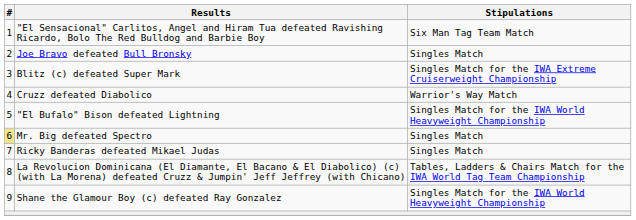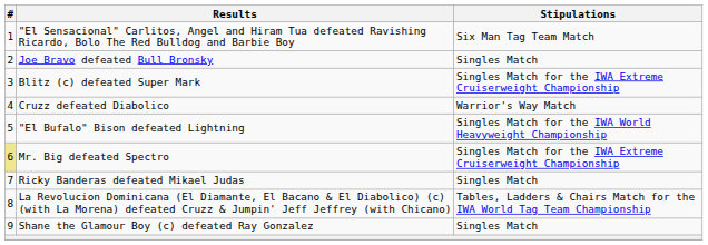Mr. Big defeated Spectro | Stipulations: Singles Match -> Singles Match for the IWA Extreme Cruiserweight Championship
Shane the Glamour Boy (c) defeated Ray Gonzalez | Stipulations: Singles Match for the IWA World Heavyweight Championship -> Singles Match
